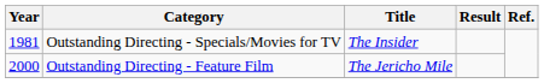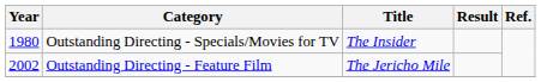Outstanding Directing - Specials/Movies for TV | Year: 1981 -> 1980
Outstanding Directing - Feature Film | Year: 2000 -> 2002
